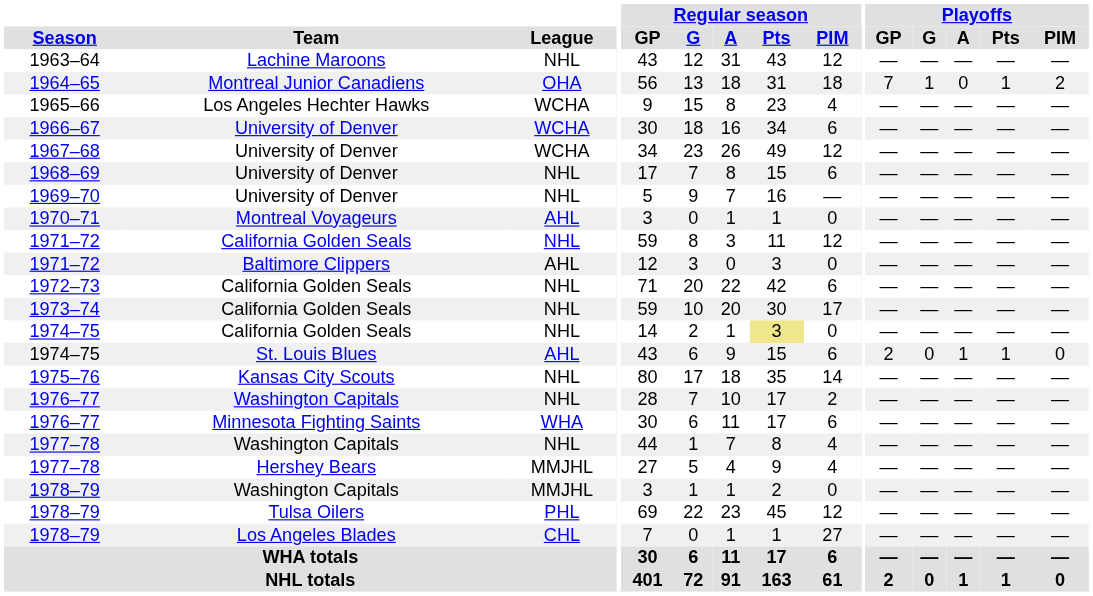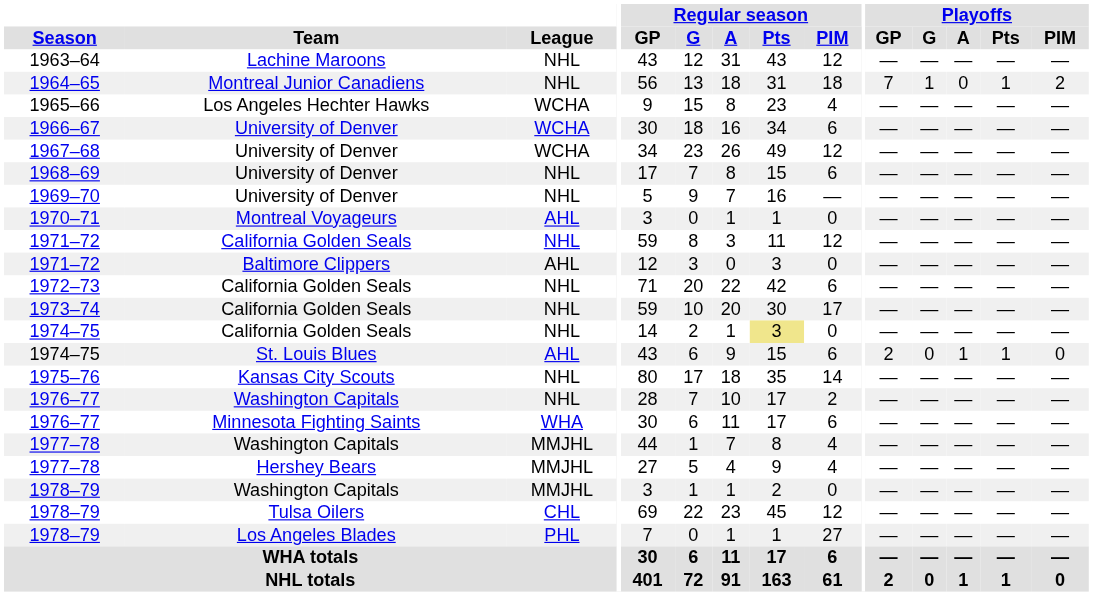1964–65 | League: OHA -> NHL
1977–78 / Washington Capitals | League: NHL -> MMJHL
1978–79 / Tulsa Oilers | League: PHL -> CHL
1978–79 / Los Angeles Blades | League: CHL -> PHL
